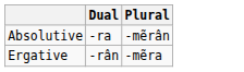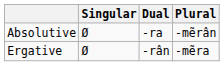+ column: Singular | Ø | Ø
